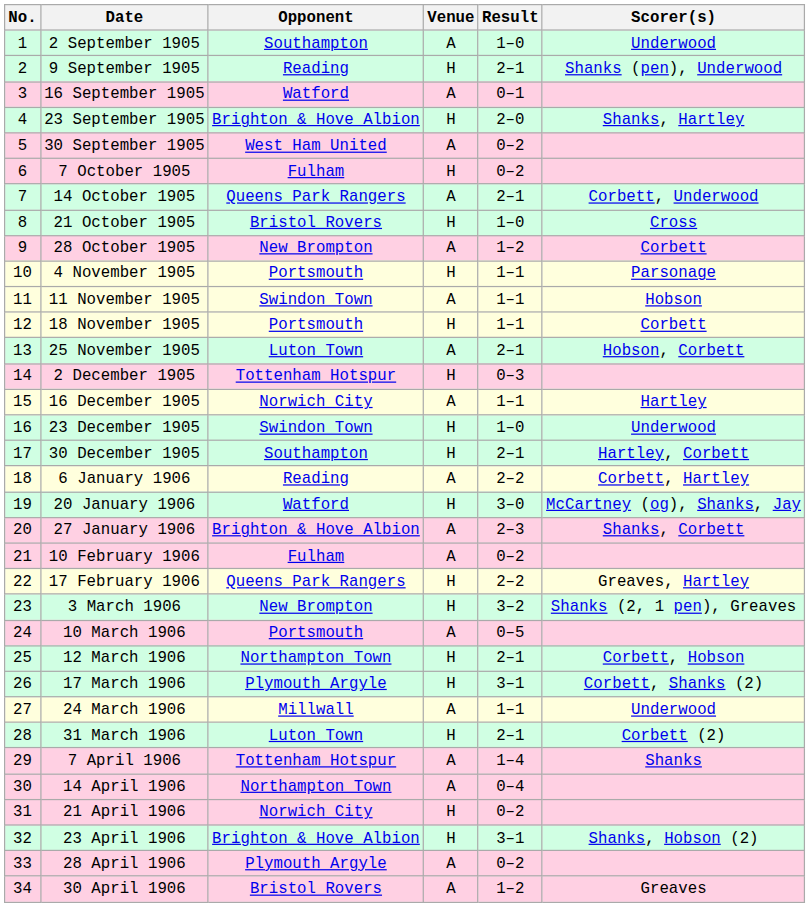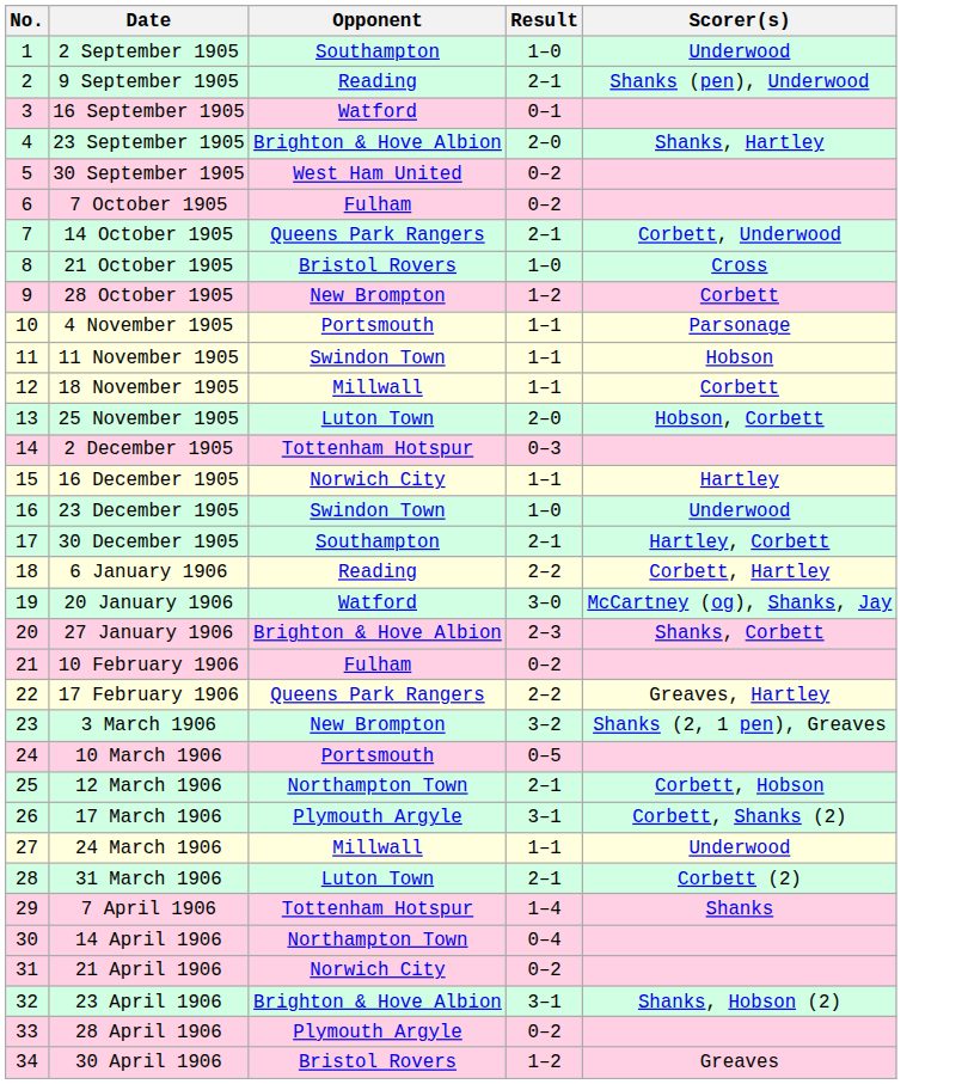- column: Venue | A | H | A | H | A | H | A | H | A | H | A | H | A | H | A | H | H | A | H | A | A | H | H | A | H | H | A | H | A | A | H | H | A | A
18 November 1905 | Opponent: Portsmouth -> Millwall
25 November 1905 | Result: 2–1 -> 2–0
